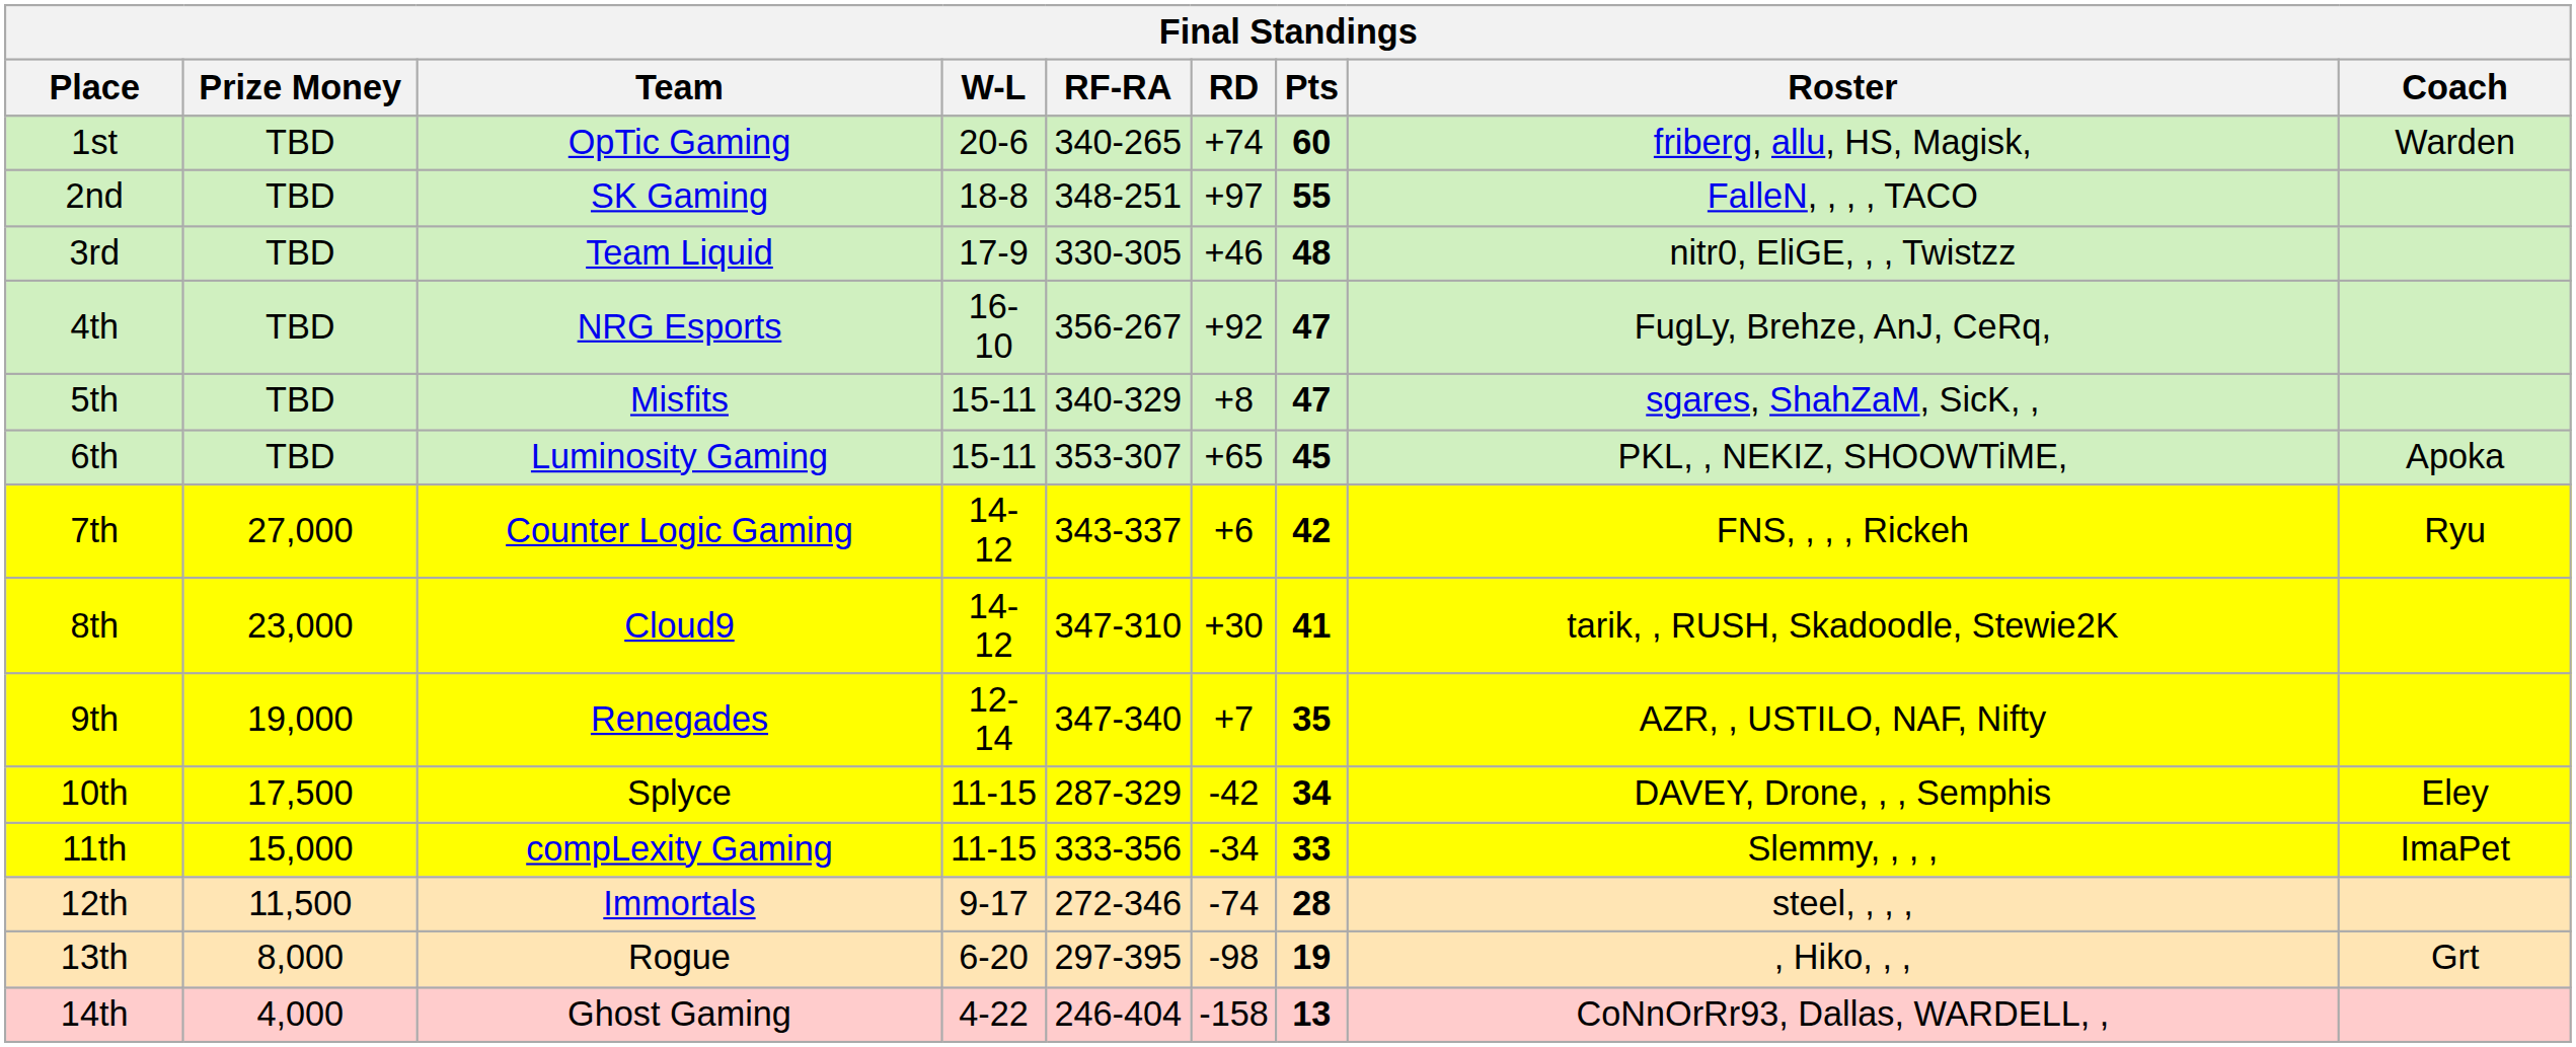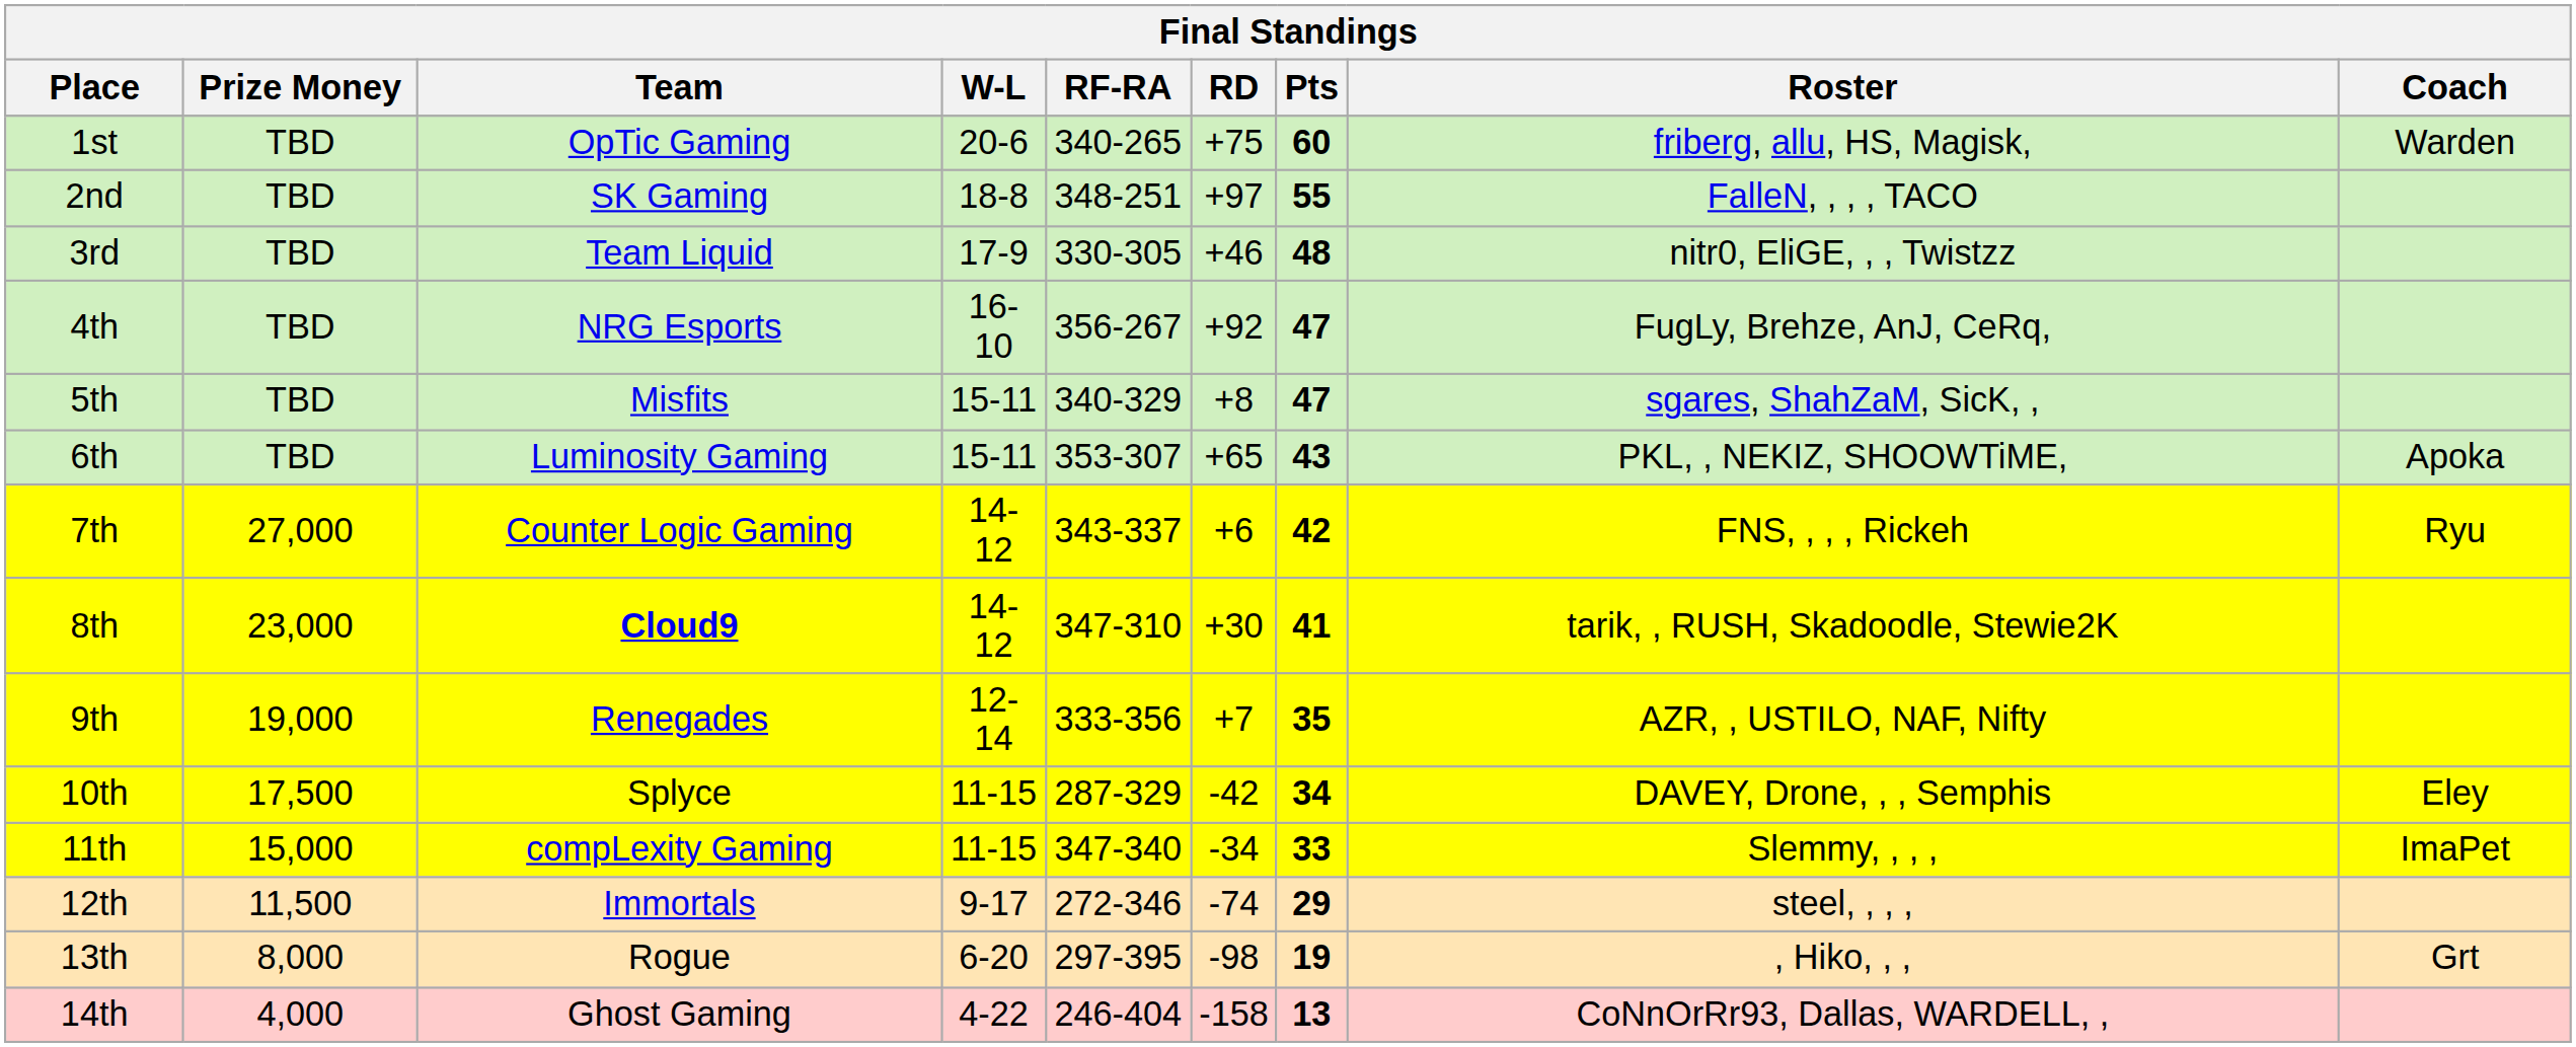1st | RD: +74 -> +75
6th | Pts: 45 -> 43
8th | Team: normal -> bold
9th | RF-RA: 347-340 -> 333-356
11th | RF-RA: 333-356 -> 347-340
12th | Pts: 28 -> 29
